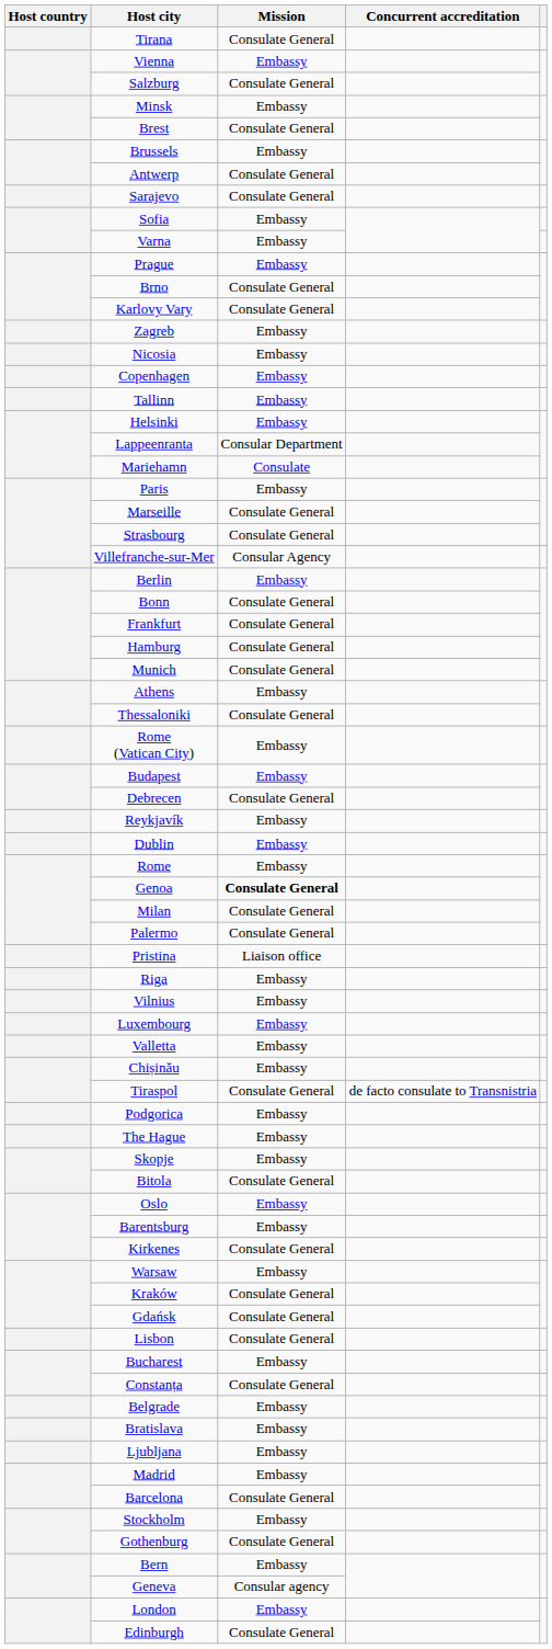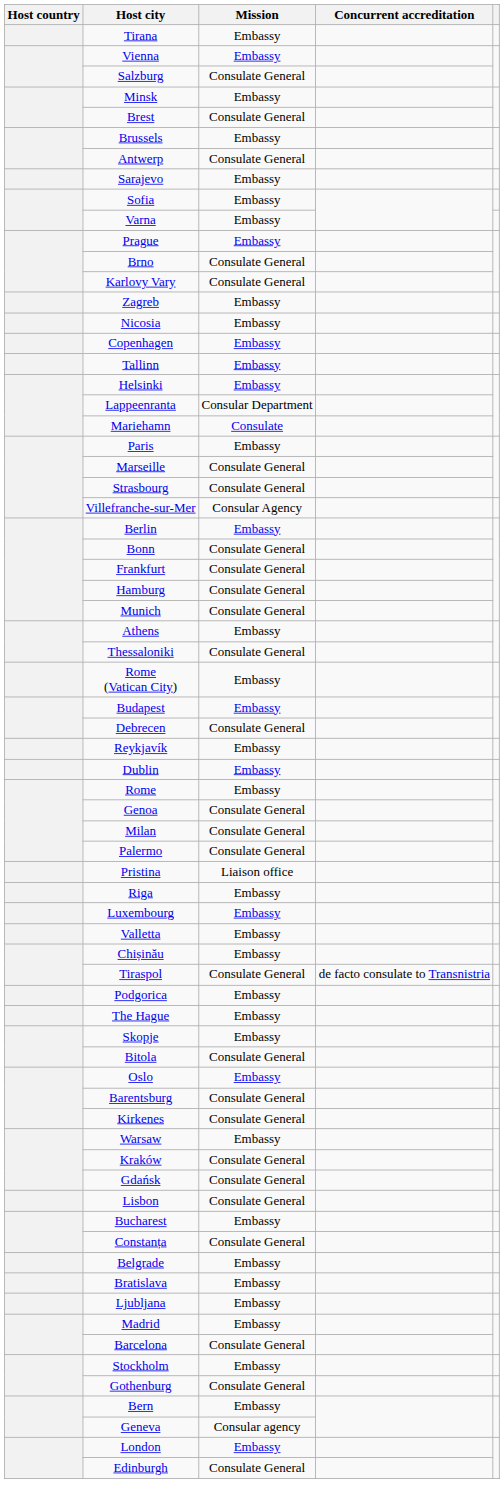Tirana | Mission: Consulate General -> Embassy
Sarajevo | Mission: Consulate General -> Embassy
Genoa | Mission: bold -> normal
- row: Vilnius | Embassy
Barentsburg | Mission: Embassy -> Consulate General
